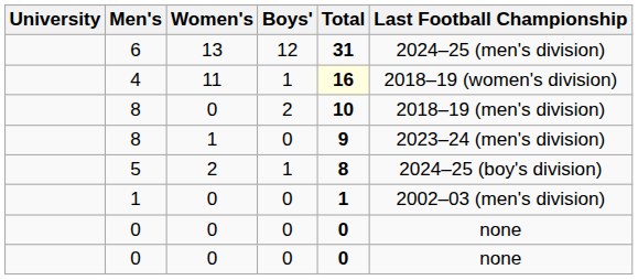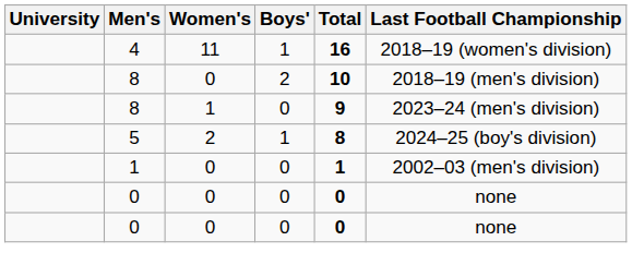- row: 6 | 13 | 12 | 31 | 2024–25 (men's division)
4 | Total: lightyellow background -> no background
